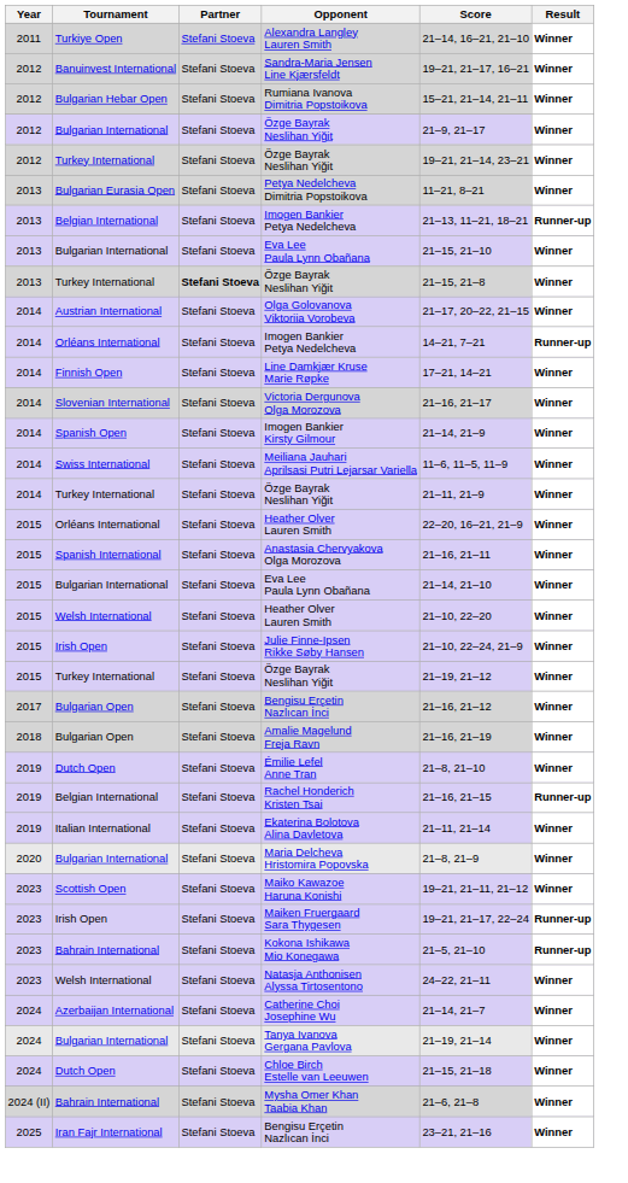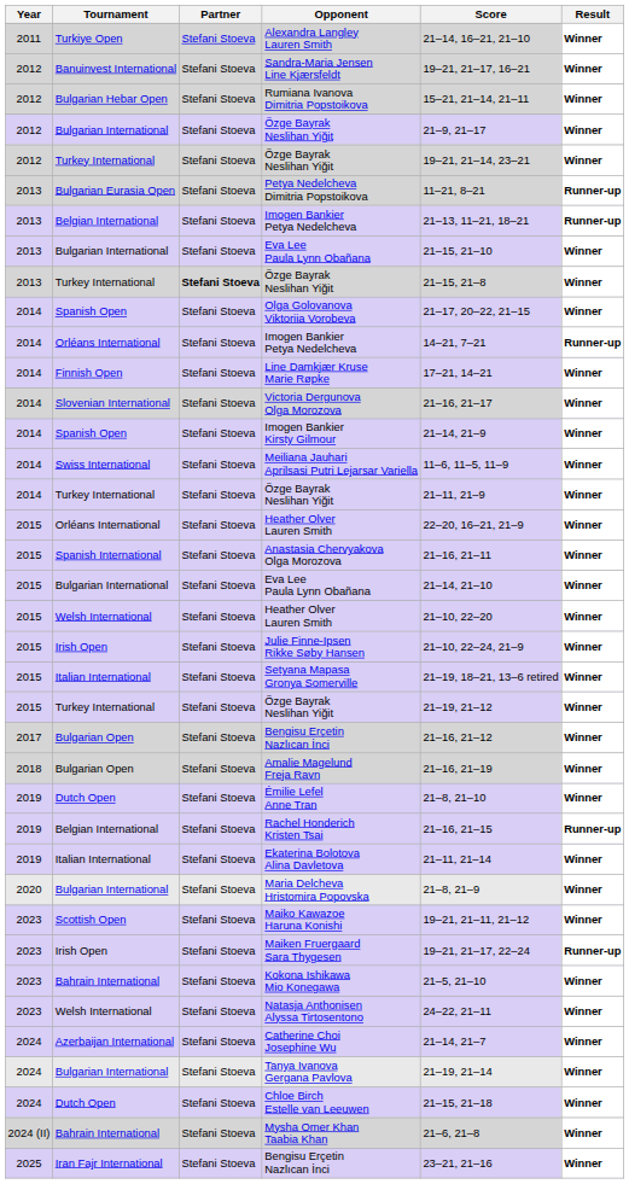Petya Nedelcheva Dimitria Popstoikova | Result: Winner -> Runner-up
Olga Golovanova Viktoriia Vorobeva | Tournament: Austrian International -> Spanish Open
+ row: 2015 | Italian International | Stefani Stoeva | Setyana Mapasa Gronya Somerville | 21–19, 18–21, 13–6 retired | Winner
Kokona Ishikawa Mio Konegawa | Result: Runner-up -> Winner
